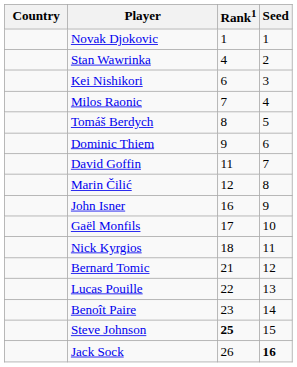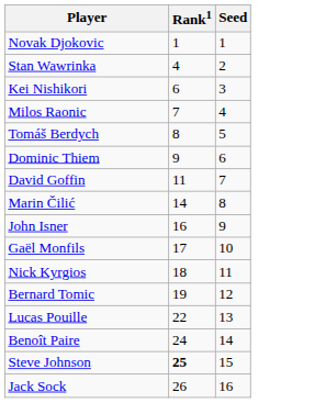- column: Country
Marin Čilić | Rank1: 12 -> 14
Bernard Tomic | Rank1: 21 -> 19
Benoît Paire | Rank1: 23 -> 24
Jack Sock | Seed: bold -> normal
